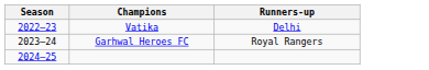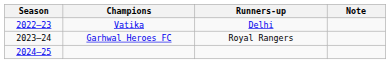+ column: Note
